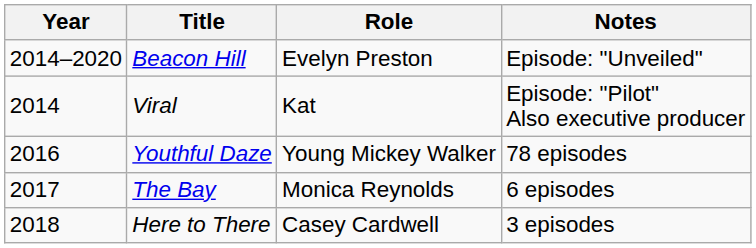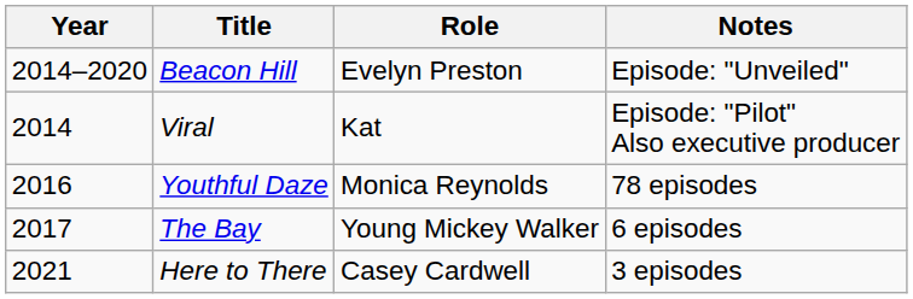Youthful Daze | Role: Young Mickey Walker -> Monica Reynolds
The Bay | Role: Monica Reynolds -> Young Mickey Walker
Here to There | Year: 2018 -> 2021
